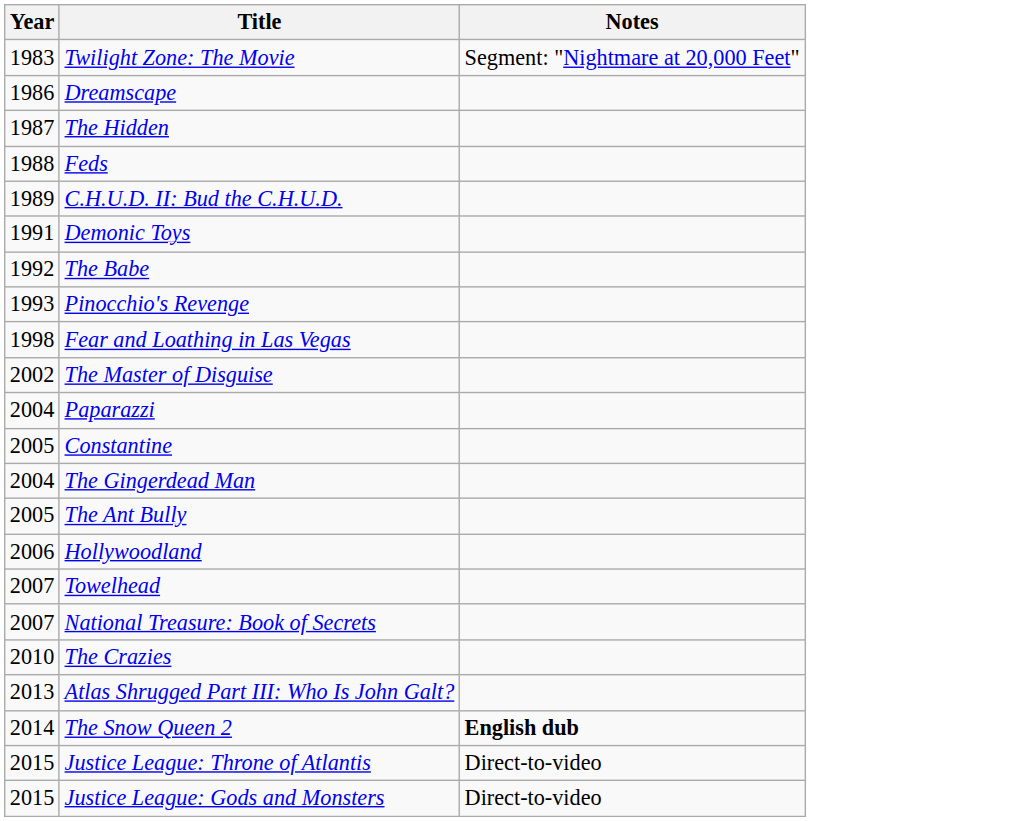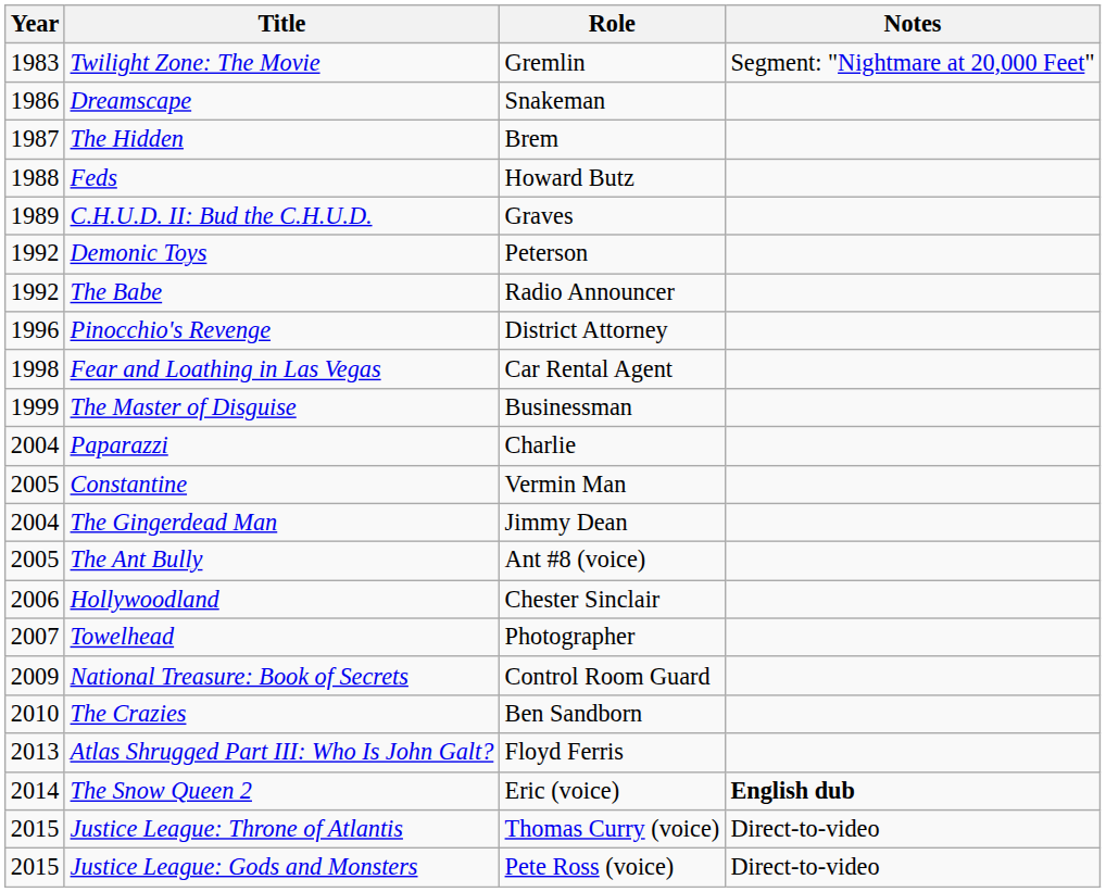+ column: Role | Gremlin | Snakeman | Brem | Howard Butz | Graves | Peterson | Radio Announcer | District Attorney | Car Rental Agent | Businessman | Charlie | Vermin Man | Jimmy Dean | Ant #8 (voice) | Chester Sinclair | Photographer | Control Room Guard | Ben Sandborn | Floyd Ferris | Eric (voice) | Thomas Curry (voice) | Pete Ross (voice)
Demonic Toys | Year: 1991 -> 1992
Pinocchio's Revenge | Year: 1993 -> 1996
The Master of Disguise | Year: 2002 -> 1999
National Treasure: Book of Secrets | Year: 2007 -> 2009
